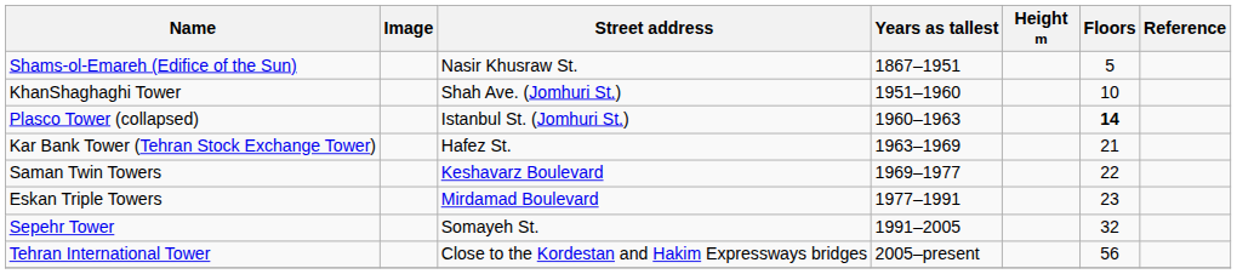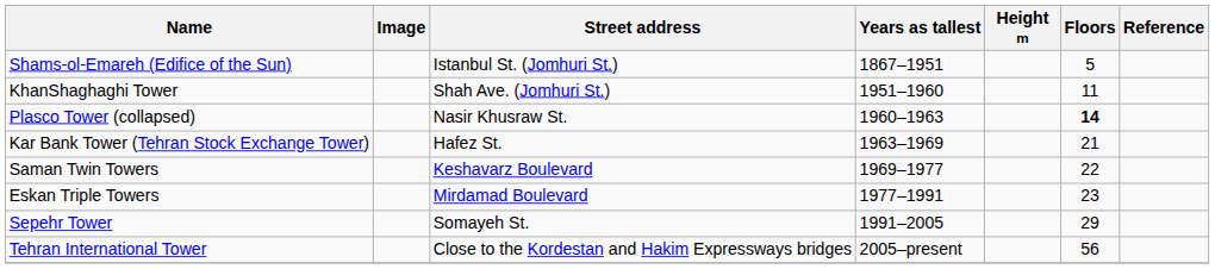Shams-ol-Emareh (Edifice of the Sun) | Street address: Nasir Khusraw St. -> Istanbul St. (Jomhuri St.)
KhanShaghaghi Tower | Floors: 10 -> 11
Plasco Tower (collapsed) | Street address: Istanbul St. (Jomhuri St.) -> Nasir Khusraw St.
Sepehr Tower | Floors: 32 -> 29
